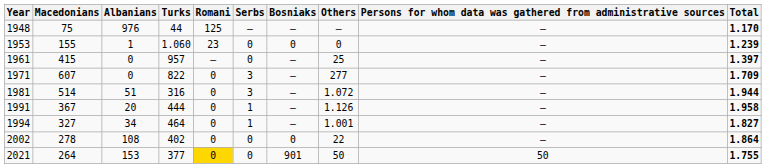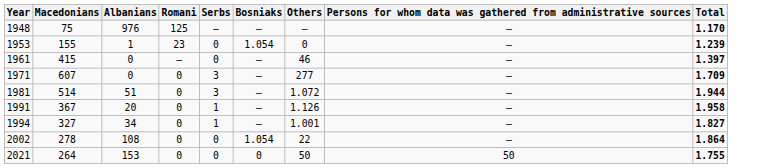- column: Turks | 44 | 1.060 | 957 | 822 | 316 | 444 | 464 | 402 | 377
1953 | Bosniaks: 0 -> 1.054
1961 | Others: 25 -> 46
2002 | Bosniaks: 0 -> 1.054
2021 | Romani: gold background -> no background
2021 | Bosniaks: 901 -> 0
